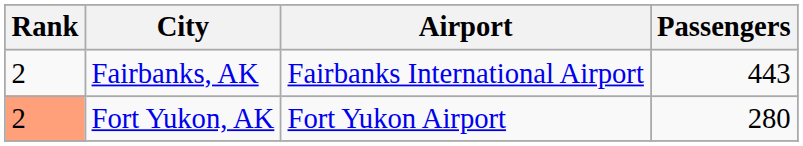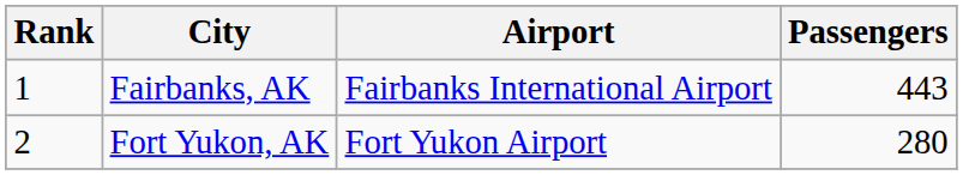Fairbanks, AK | Rank: 2 -> 1
Fort Yukon, AK | Rank: lightsalmon background -> no background
